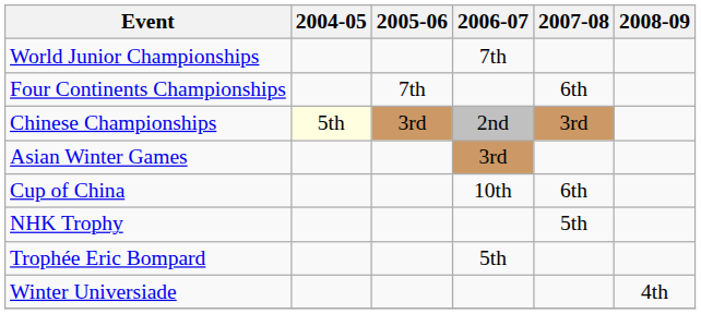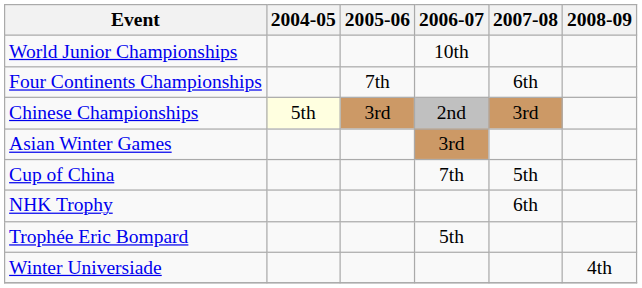World Junior Championships | 2006-07: 7th -> 10th
Cup of China | 2006-07: 10th -> 7th
Cup of China | 2007-08: 6th -> 5th
NHK Trophy | 2007-08: 5th -> 6th
